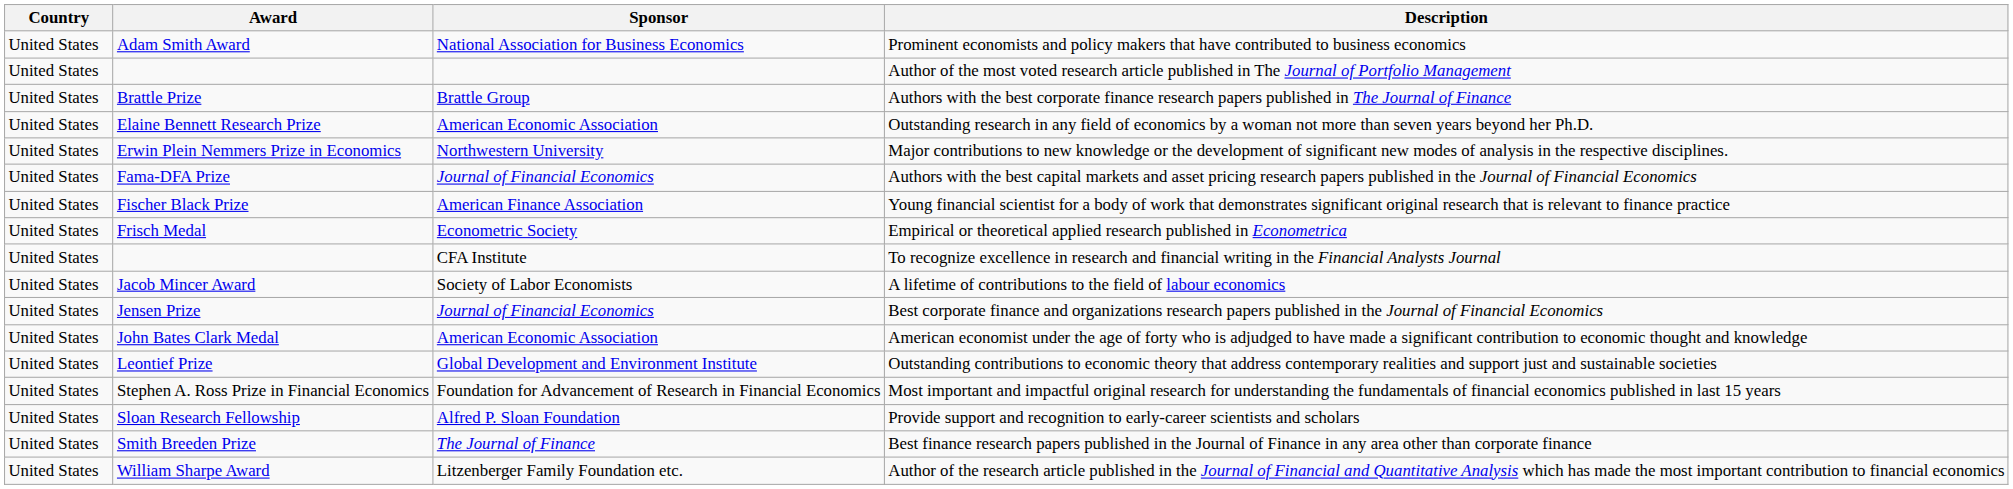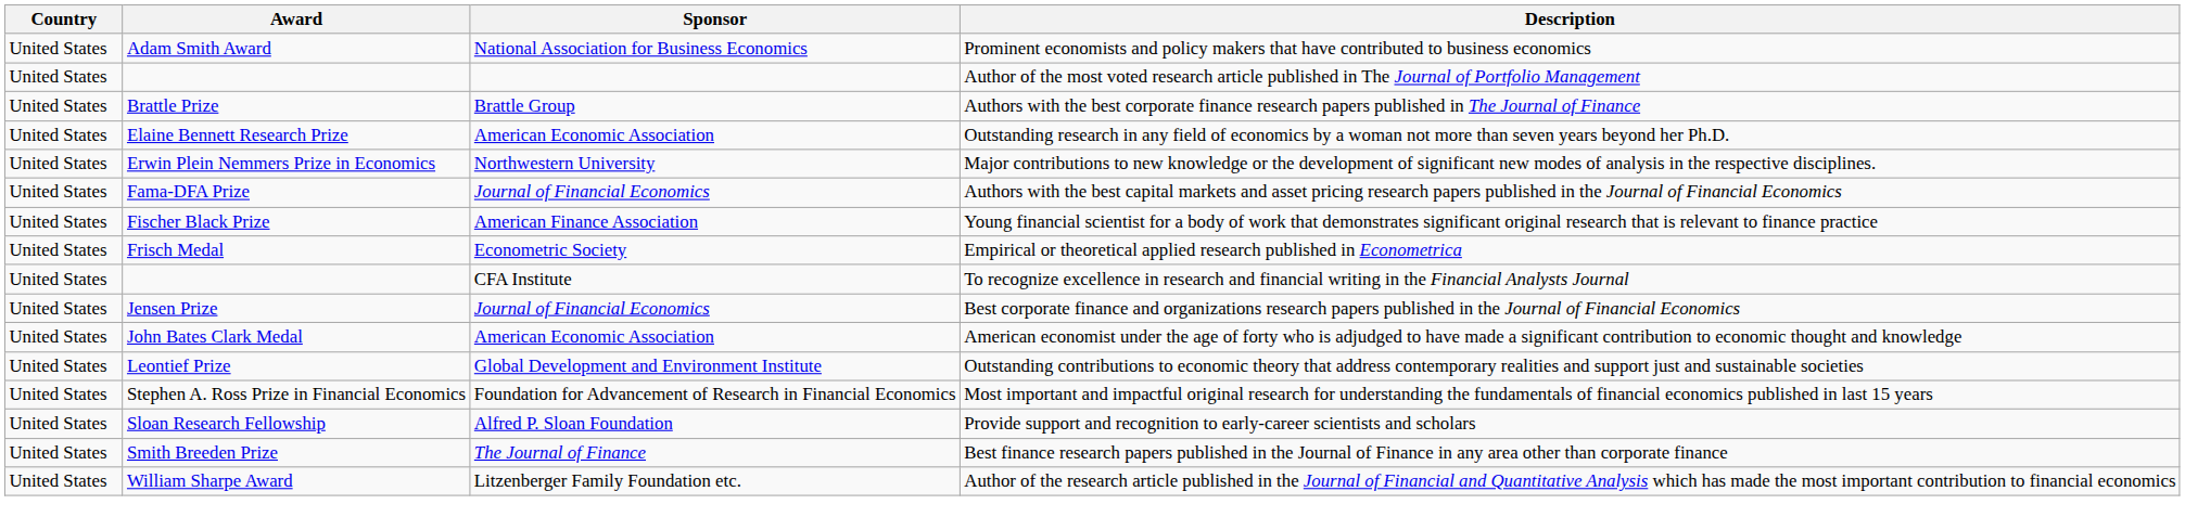- row: United States | Jacob Mincer Award | Society of Labor Economists | A lifetime of contributions to the field of labour economics
